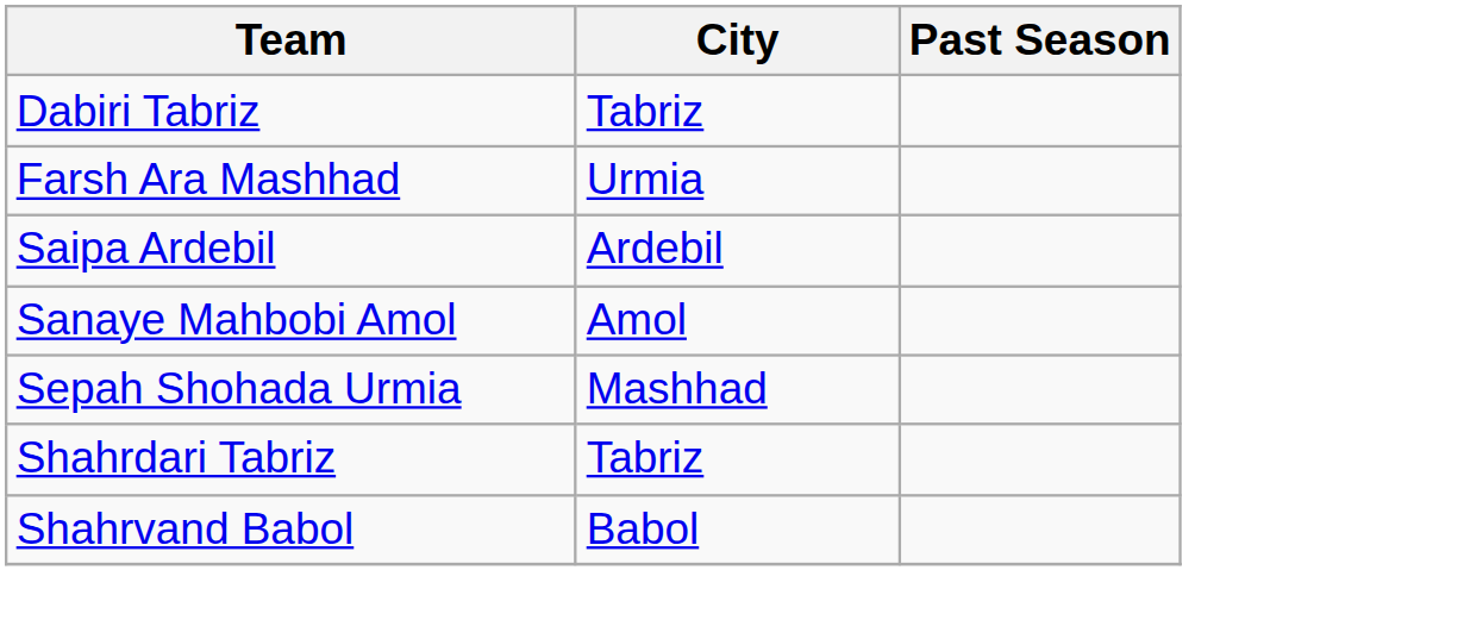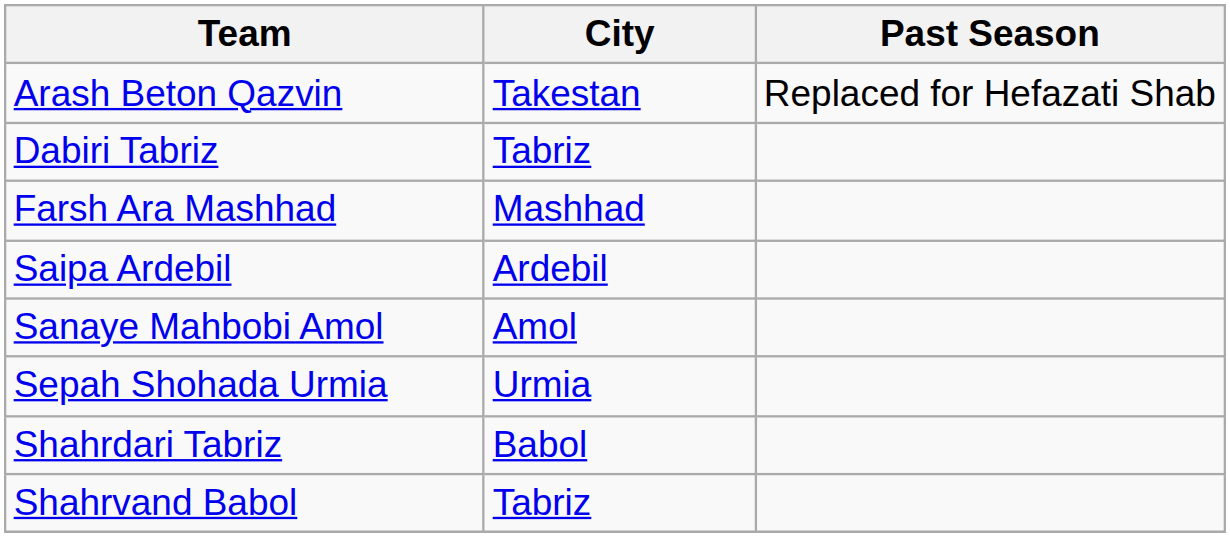+ row: Arash Beton Qazvin | Takestan | Replaced for Hefazati Shab
Farsh Ara Mashhad | City: Urmia -> Mashhad
Sepah Shohada Urmia | City: Mashhad -> Urmia
Shahrdari Tabriz | City: Tabriz -> Babol
Shahrvand Babol | City: Babol -> Tabriz
